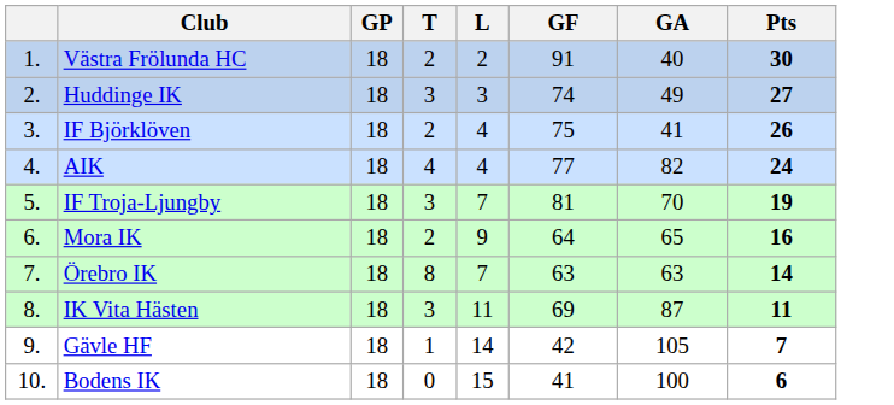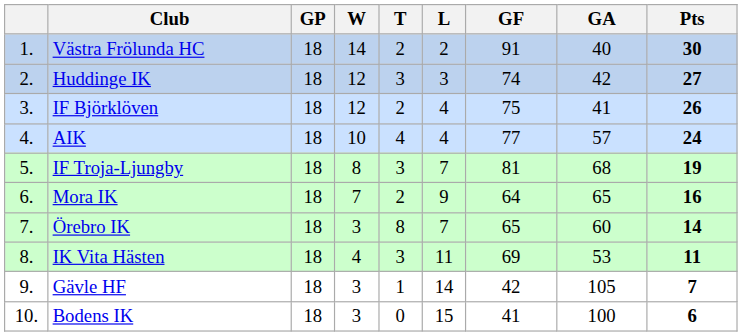+ column: W | 14 | 12 | 12 | 10 | 8 | 7 | 3 | 4 | 3 | 3
Huddinge IK | GA: 49 -> 42
AIK | GA: 82 -> 57
IF Troja-Ljungby | GA: 70 -> 68
Örebro IK | GF: 63 -> 65
Örebro IK | GA: 63 -> 60
IK Vita Hästen | GA: 87 -> 53
